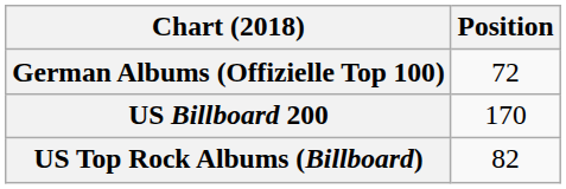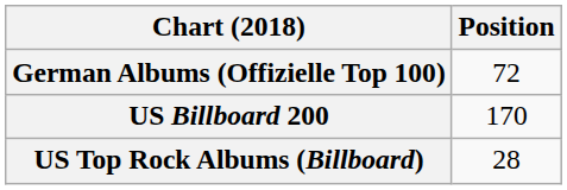US Top Rock Albums (Billboard) | Position: 82 -> 28
